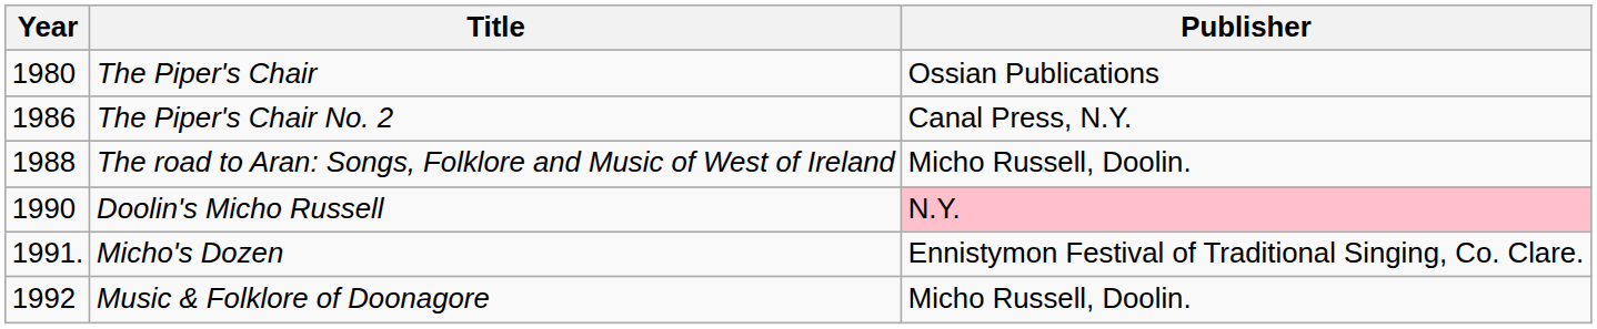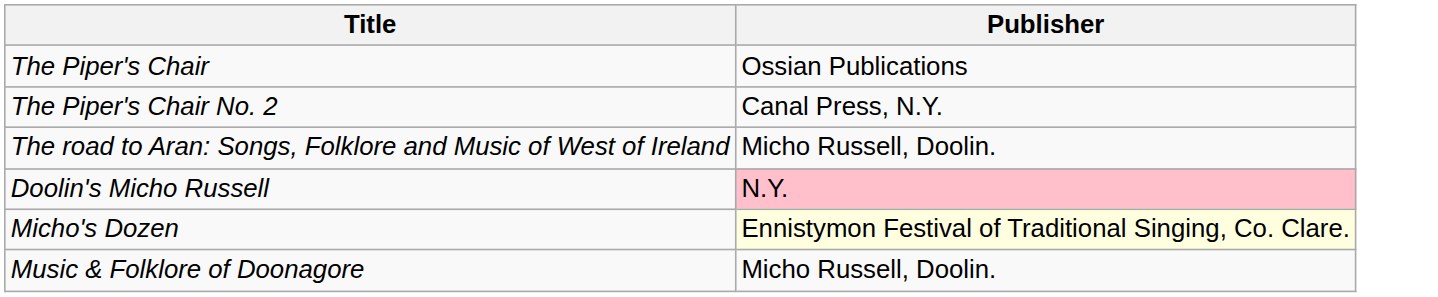- column: Year | 1980 | 1986 | 1988 | 1990 | 1991. | 1992
Micho's Dozen | Publisher: no background -> lightyellow background
